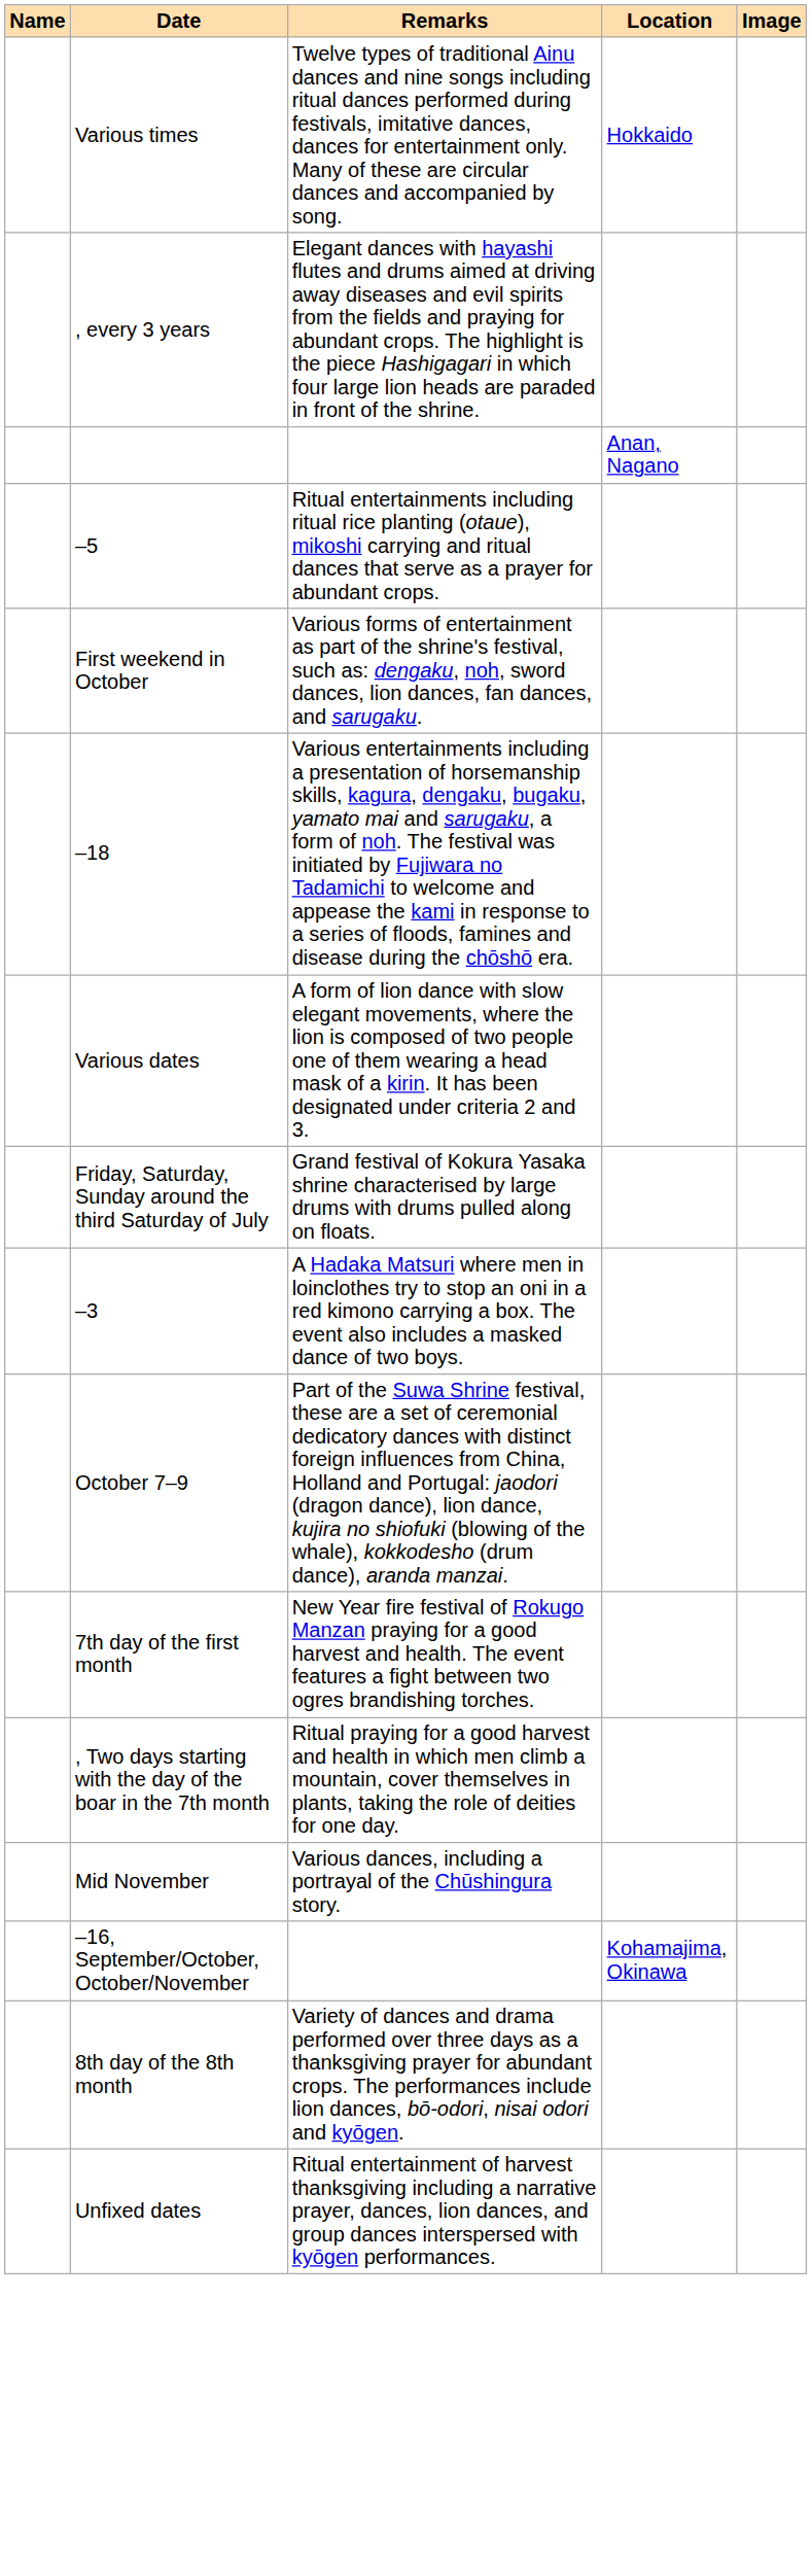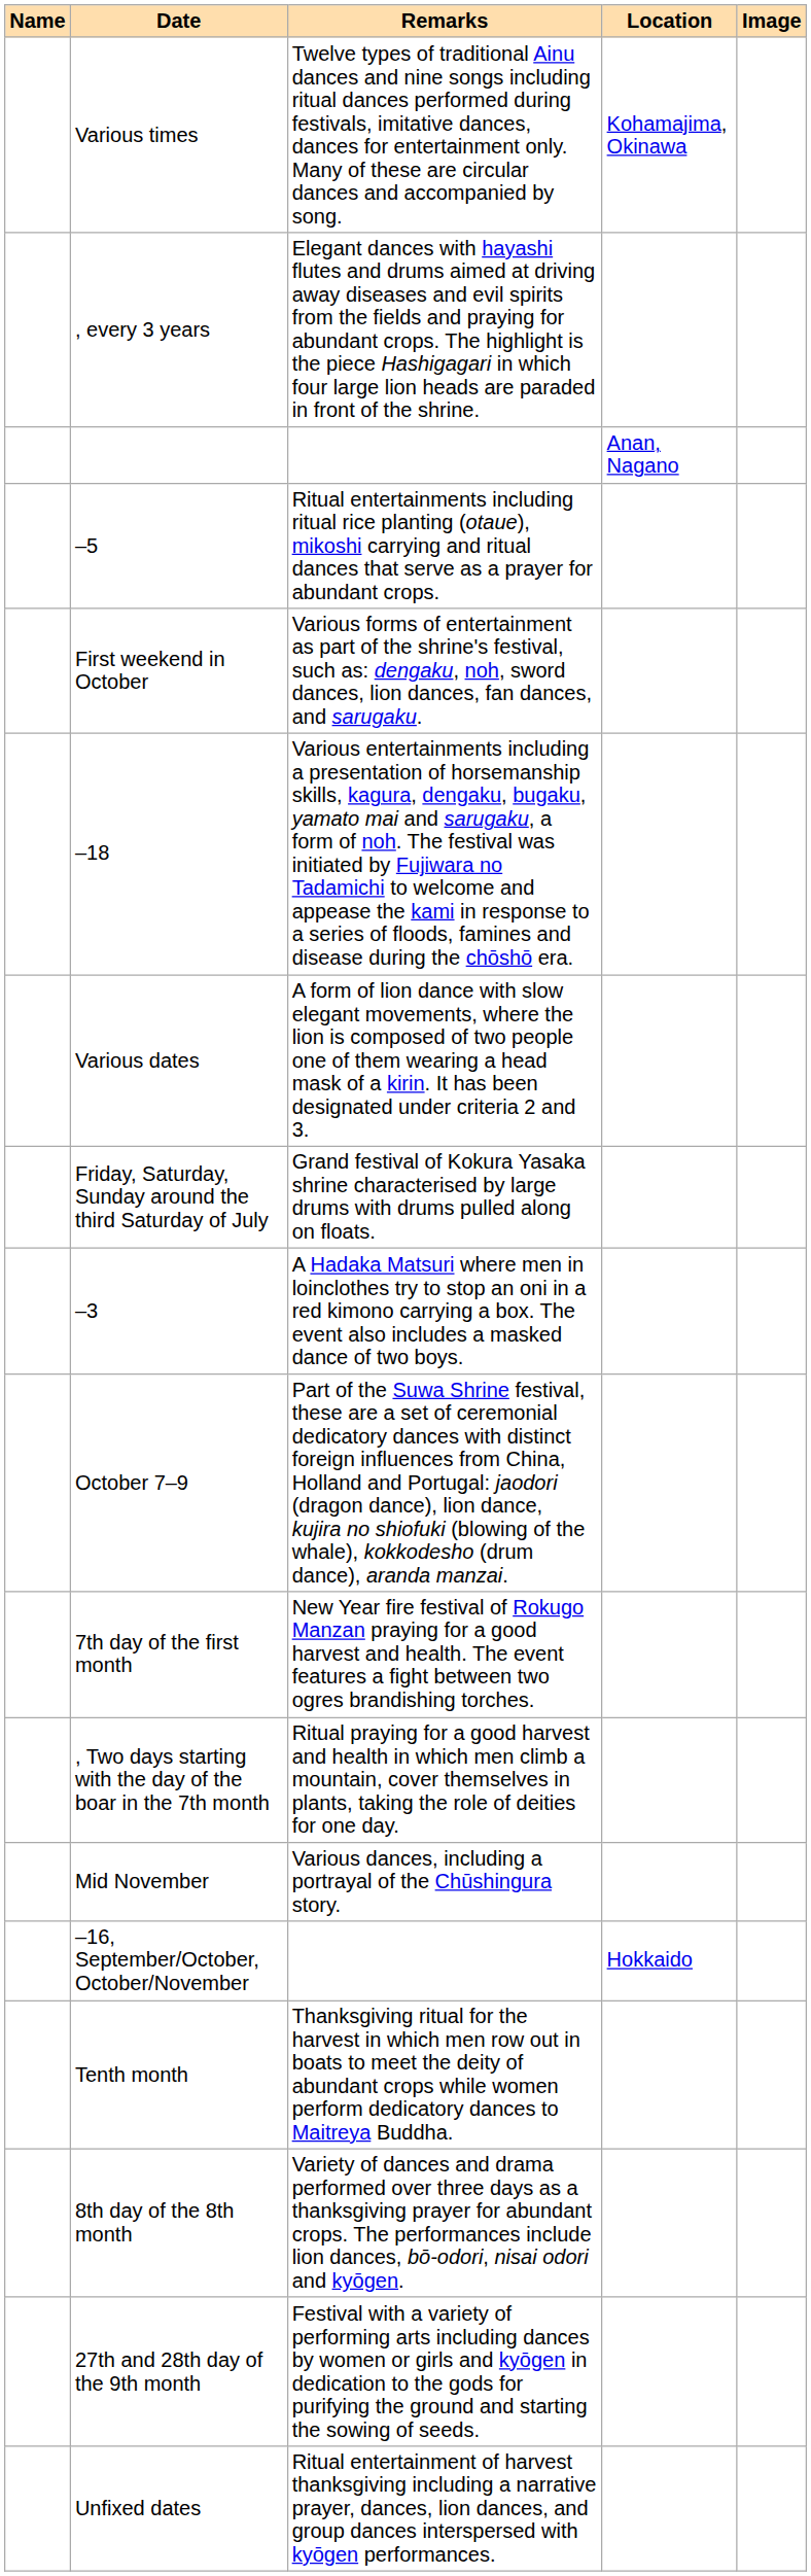Various times | Location: Hokkaido -> Kohamajima, Okinawa
–16, September/October, October/November | Location: Kohamajima, Okinawa -> Hokkaido
+ row: Tenth month | Thanksgiving ritual for the harvest in which men row out in boats to meet the deity of abundant crops while women perform dedicatory dances to Maitreya Buddha.
+ row: 27th and 28th day of the 9th month | Festival with a variety of performing arts including dances by women or girls and kyōgen in dedication to the gods for purifying the ground and starting the sowing of seeds.
